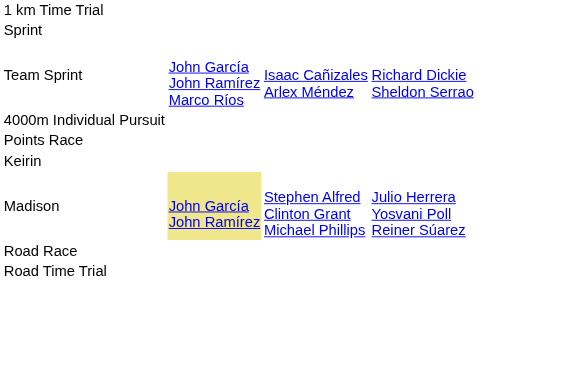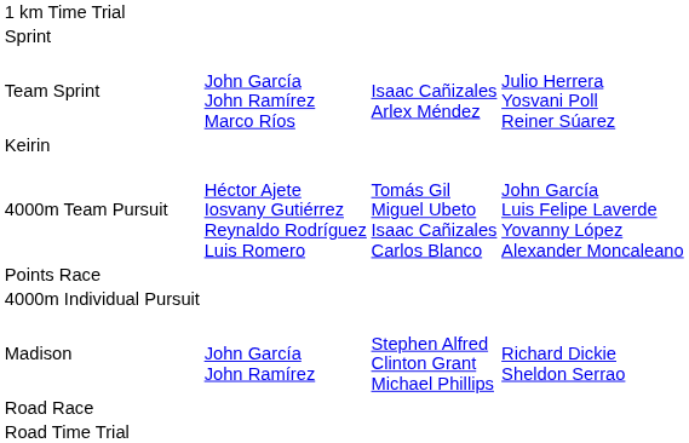Team Sprint | column 4: Richard Dickie Sheldon Serrao -> Julio Herrera Yosvani Poll Reiner Súarez
rows swapped: 4000m Individual Pursuit <-> Keirin
+ row: 4000m Team Pursuit | Héctor Ajete Iosvany Gutiérrez Reynaldo Rodríguez Luis Romero | Tomás Gil Miguel Ubeto Isaac Cañizales Carlos Blanco | John García Luis Felipe Laverde Yovanny López Alexander Moncaleano
Madison | column 2: khaki background -> no background
Madison | column 4: Julio Herrera Yosvani Poll Reiner Súarez -> Richard Dickie Sheldon Serrao
